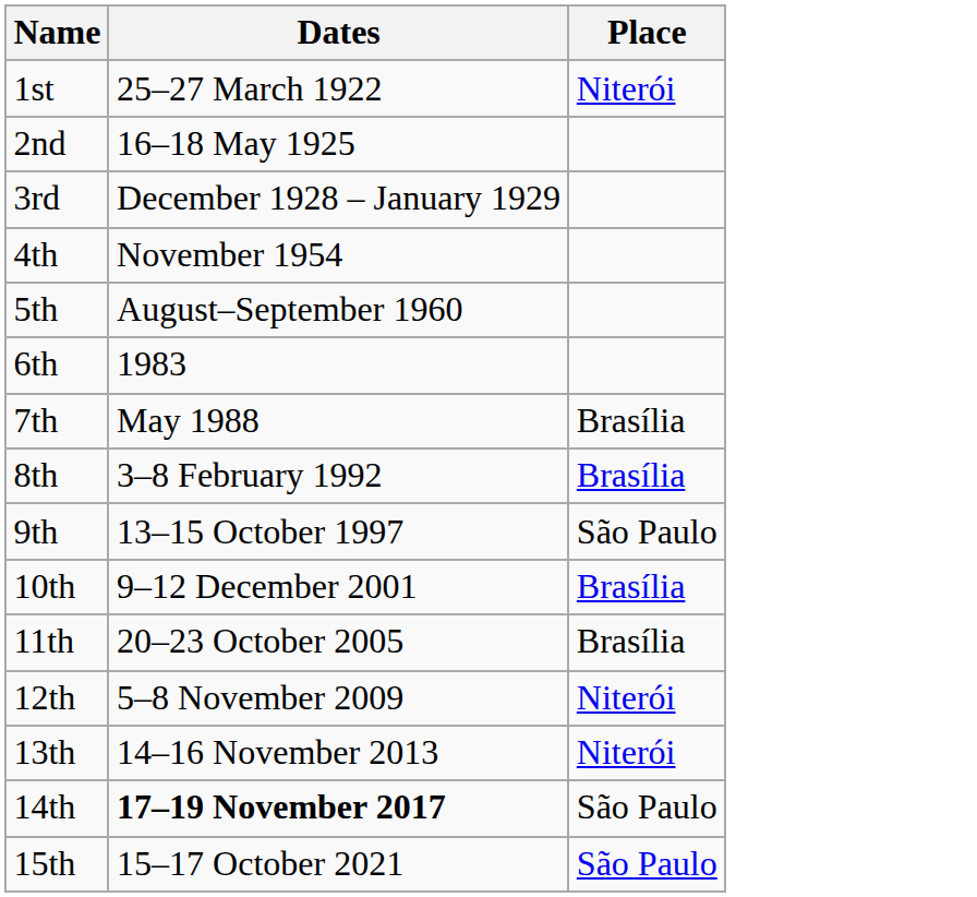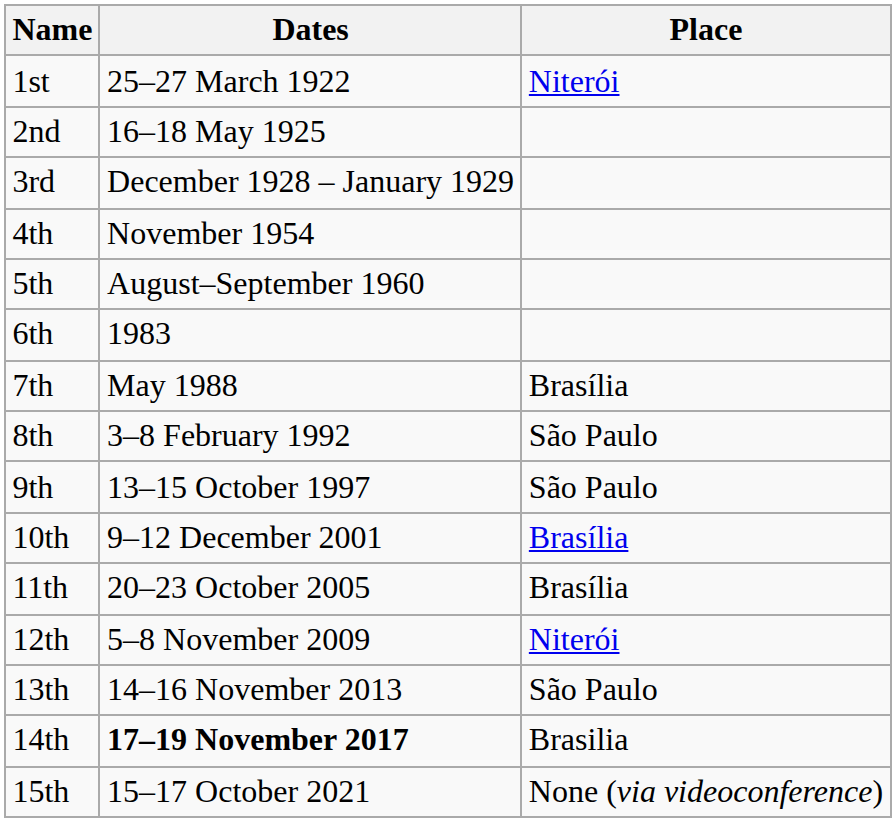8th | Place: Brasília -> São Paulo
13th | Place: Niterói -> São Paulo
14th | Place: São Paulo -> Brasilia
15th | Place: São Paulo -> None (via videoconference)
